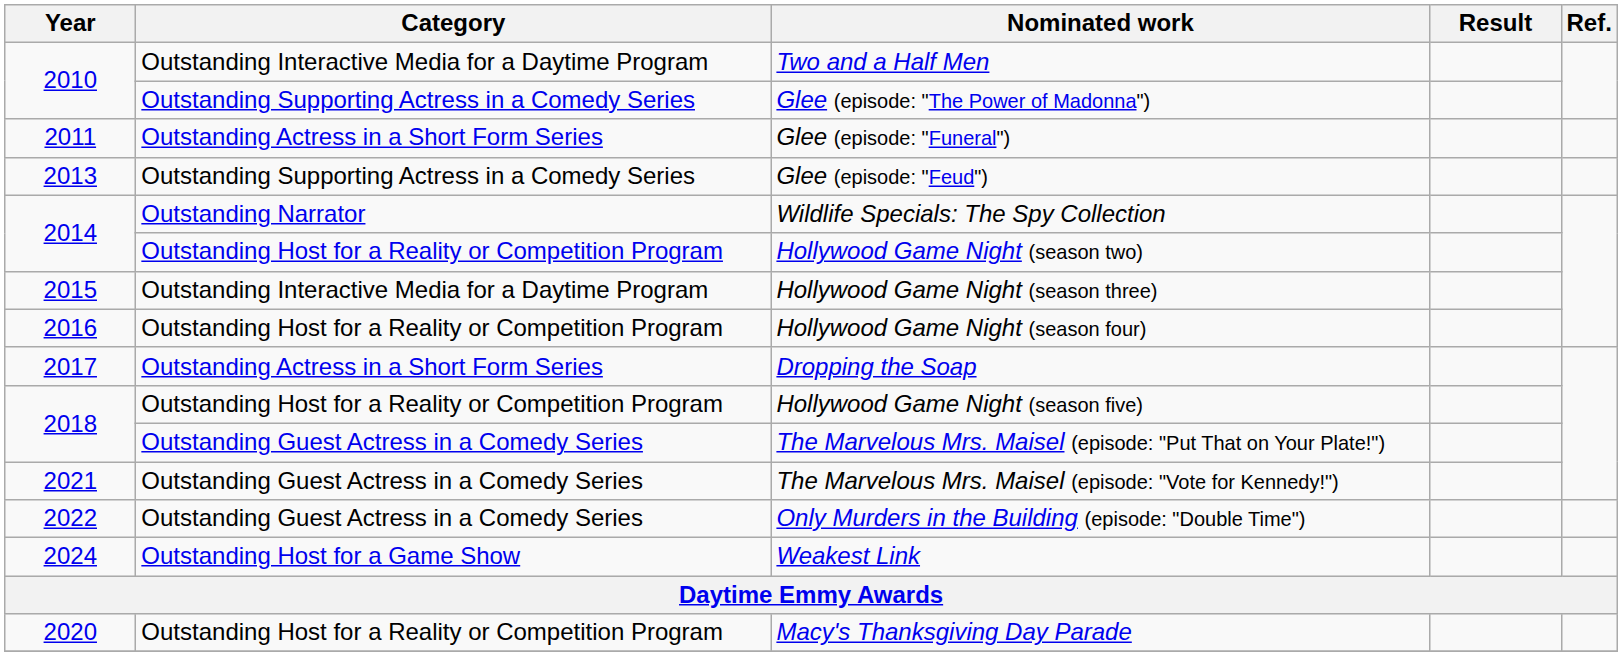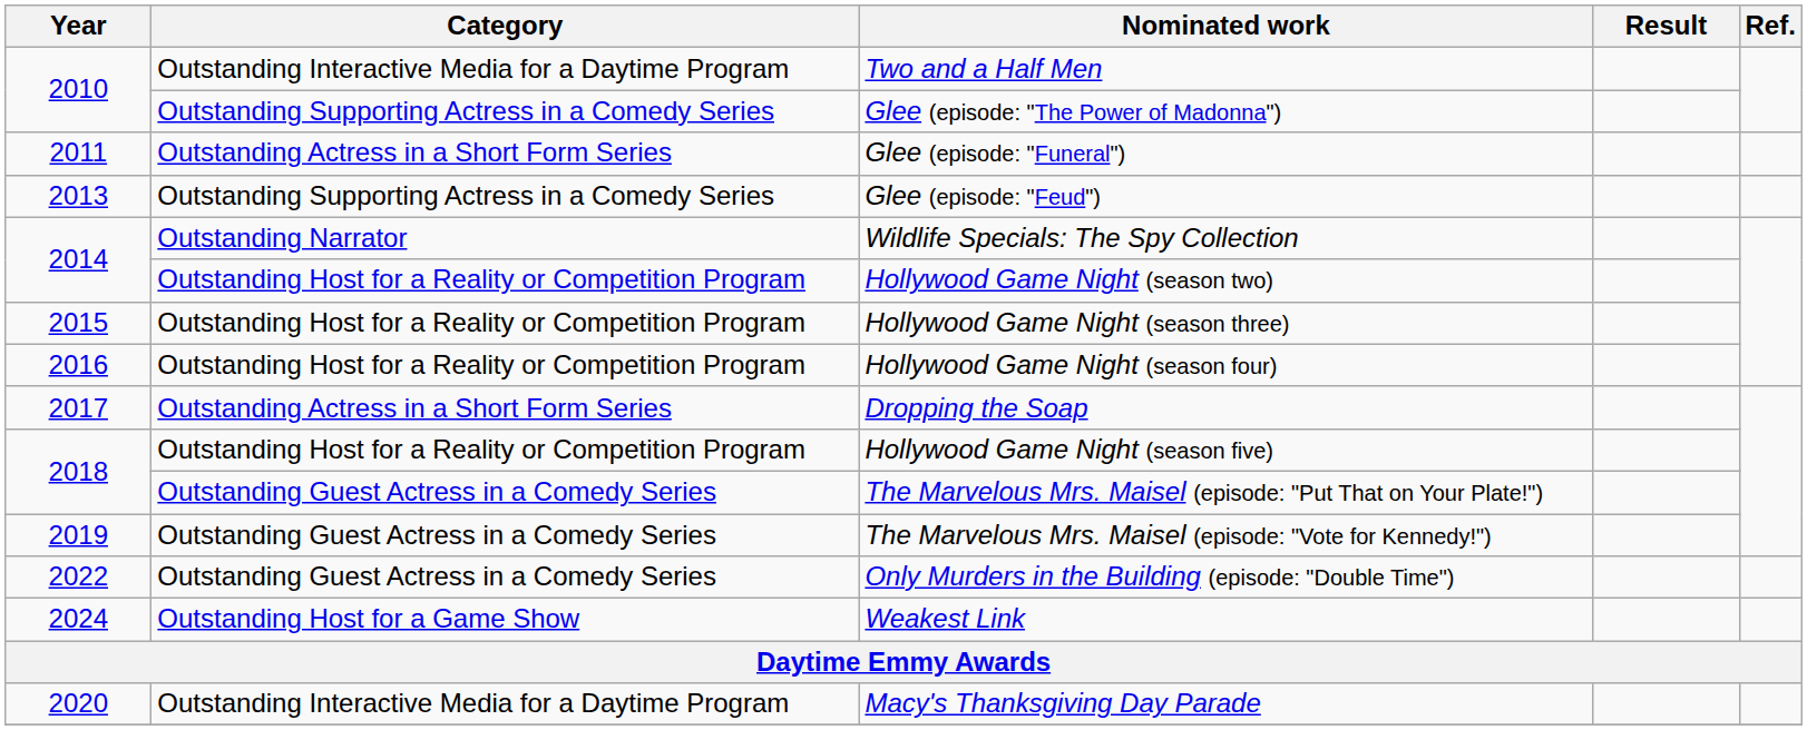Hollywood Game Night (season three) | Category: Outstanding Interactive Media for a Daytime Program -> Outstanding Host for a Reality or Competition Program
The Marvelous Mrs. Maisel (episode: "Vote for Kennedy!") | Year: 2021 -> 2019
Macy's Thanksgiving Day Parade | Category: Outstanding Host for a Reality or Competition Program -> Outstanding Interactive Media for a Daytime Program
